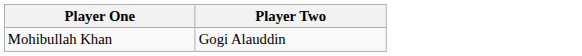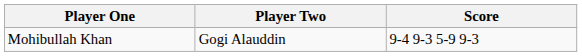+ column: Score | 9-4 9-3 5-9 9-3
